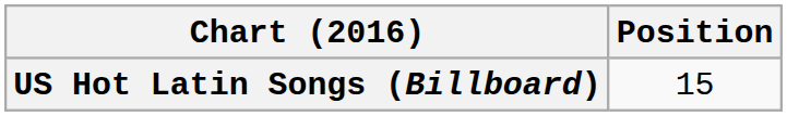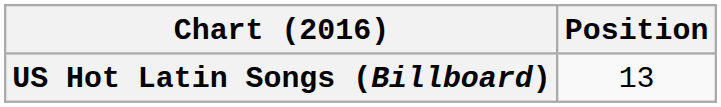US Hot Latin Songs (Billboard) | Position: 15 -> 13
